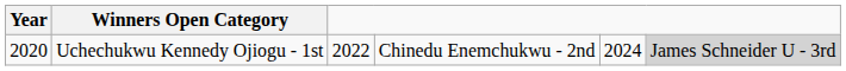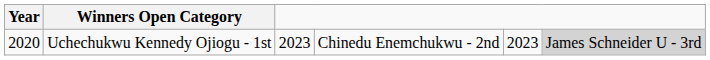Uchechukwu Kennedy Ojiogu - 1st | column 3: 2022 -> 2023
Uchechukwu Kennedy Ojiogu - 1st | column 5: 2024 -> 2023
